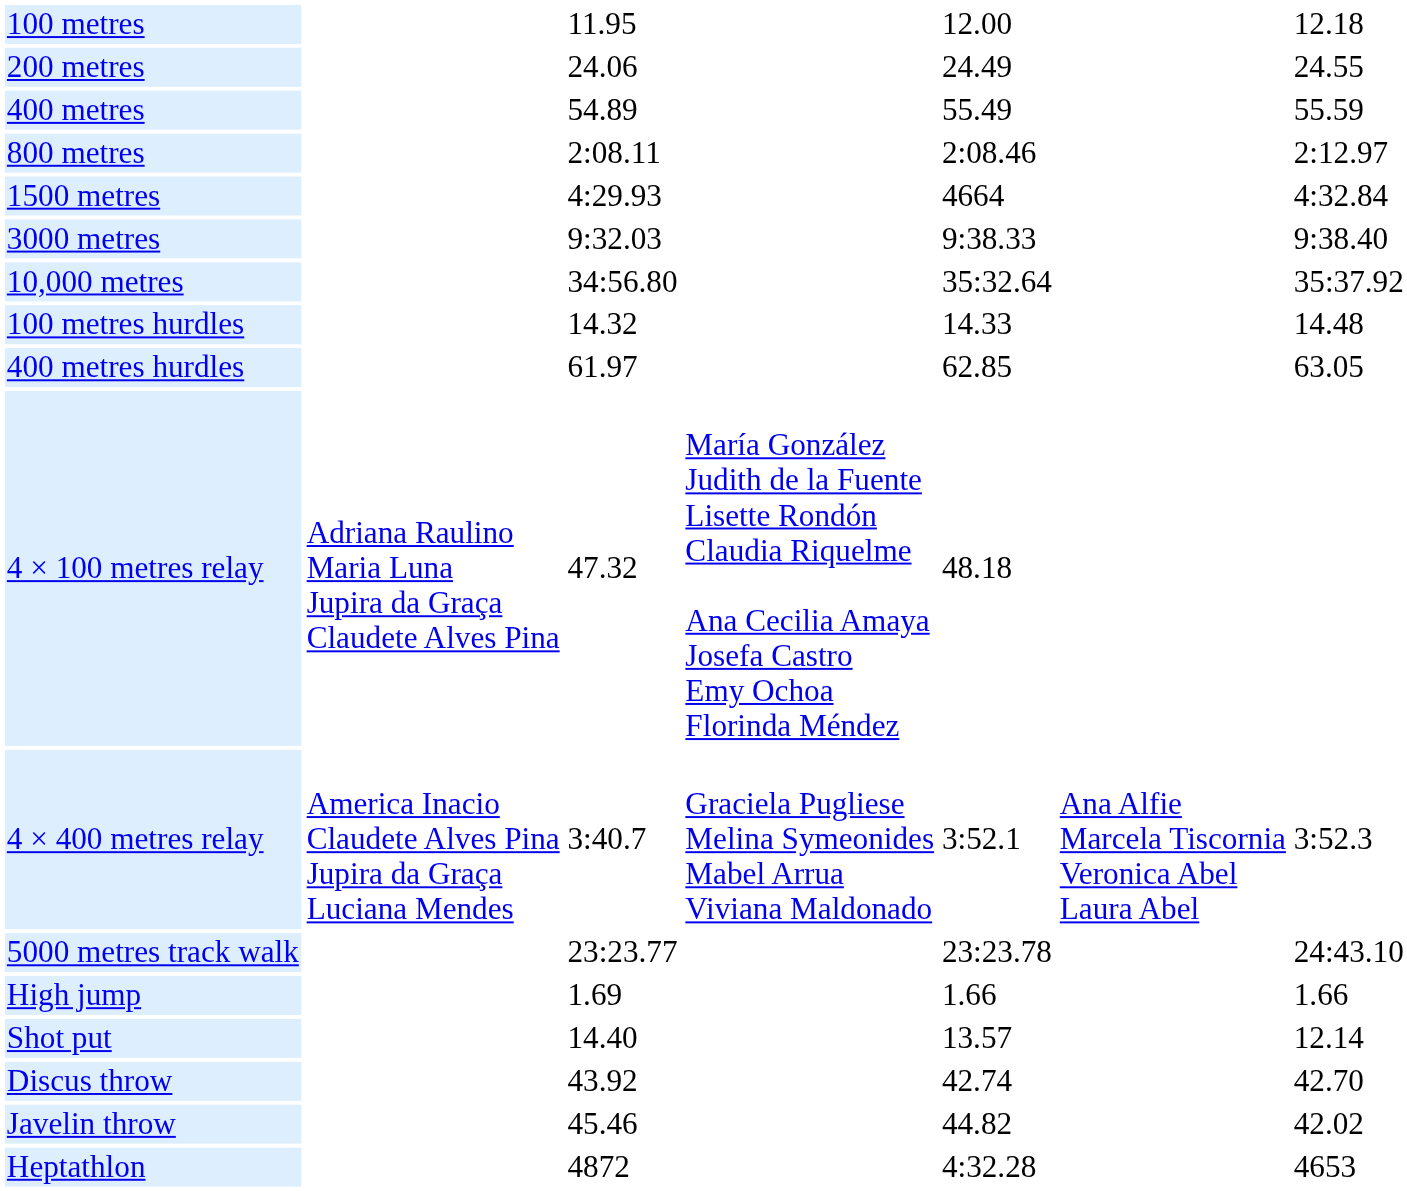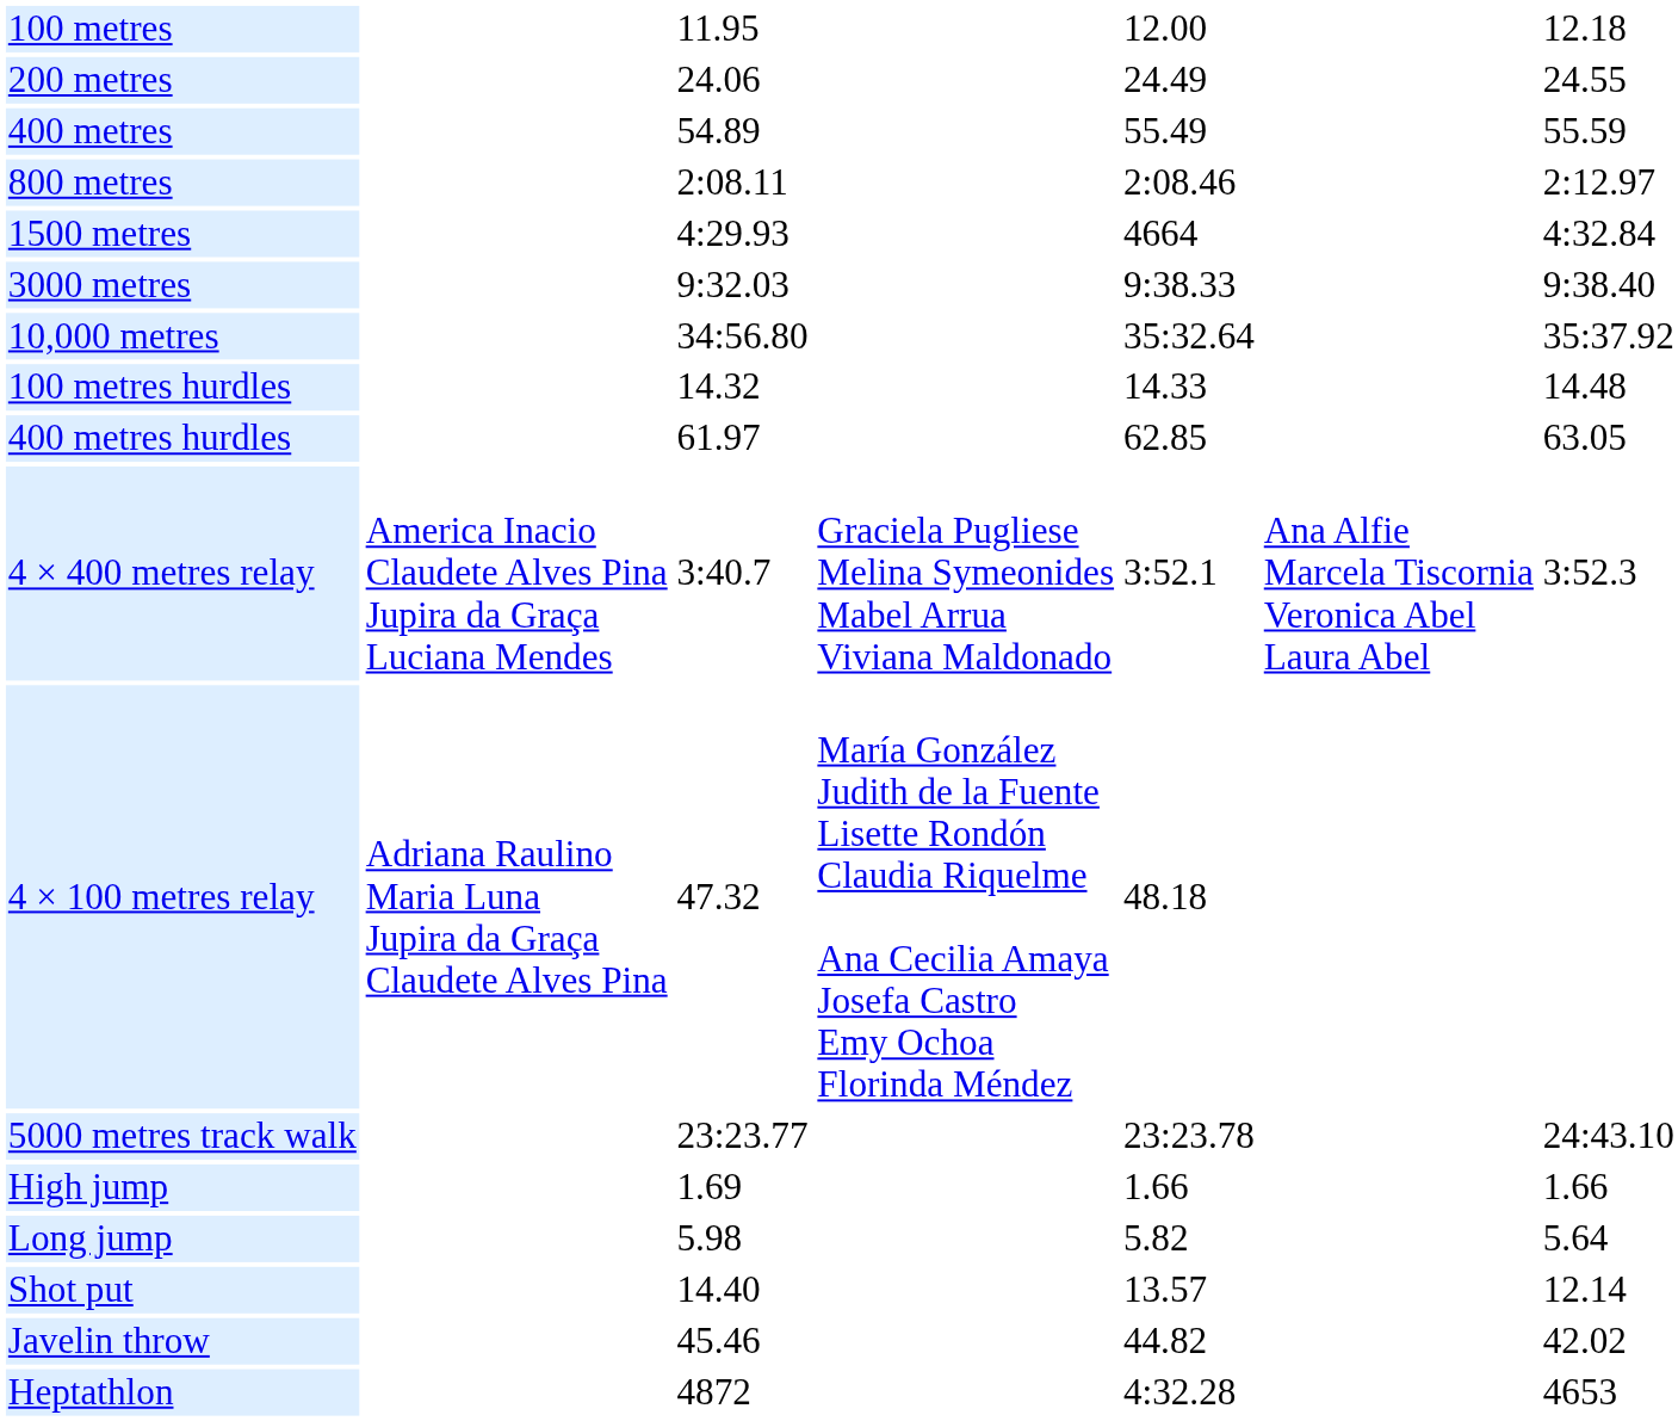rows swapped: 4 × 100 metres relay <-> 4 × 400 metres relay
+ row: Long jump | 5.98 | 5.82 | 5.64
- row: Discus throw | 43.92 | 42.74 | 42.70
